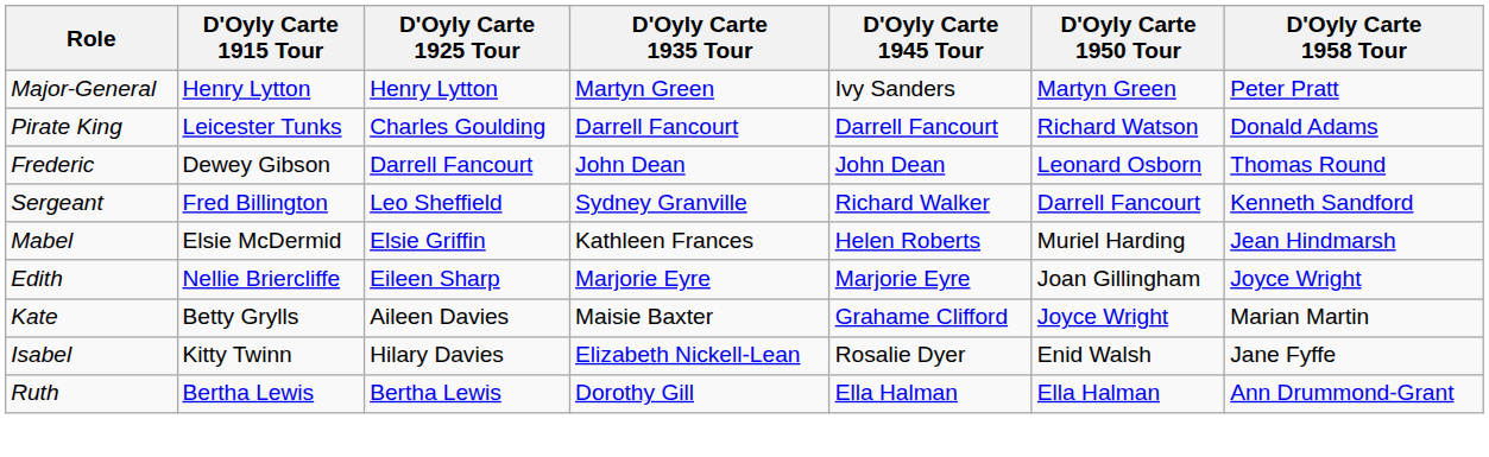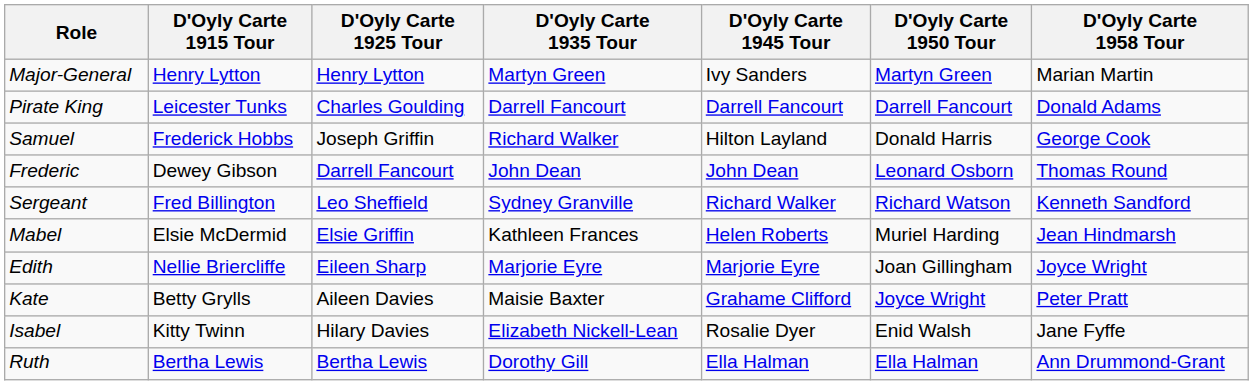Major-General | D'Oyly Carte 1958 Tour: Peter Pratt -> Marian Martin
Pirate King | D'Oyly Carte 1950 Tour: Richard Watson -> Darrell Fancourt
+ row: Samuel | Frederick Hobbs | Joseph Griffin | Richard Walker | Hilton Layland | Donald Harris | George Cook
Sergeant | D'Oyly Carte 1950 Tour: Darrell Fancourt -> Richard Watson
Kate | D'Oyly Carte 1958 Tour: Marian Martin -> Peter Pratt
